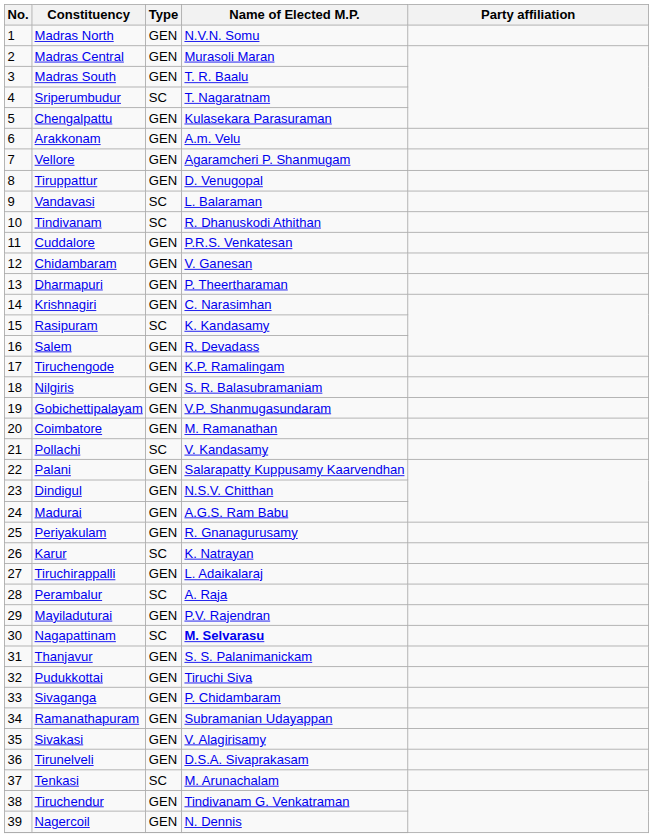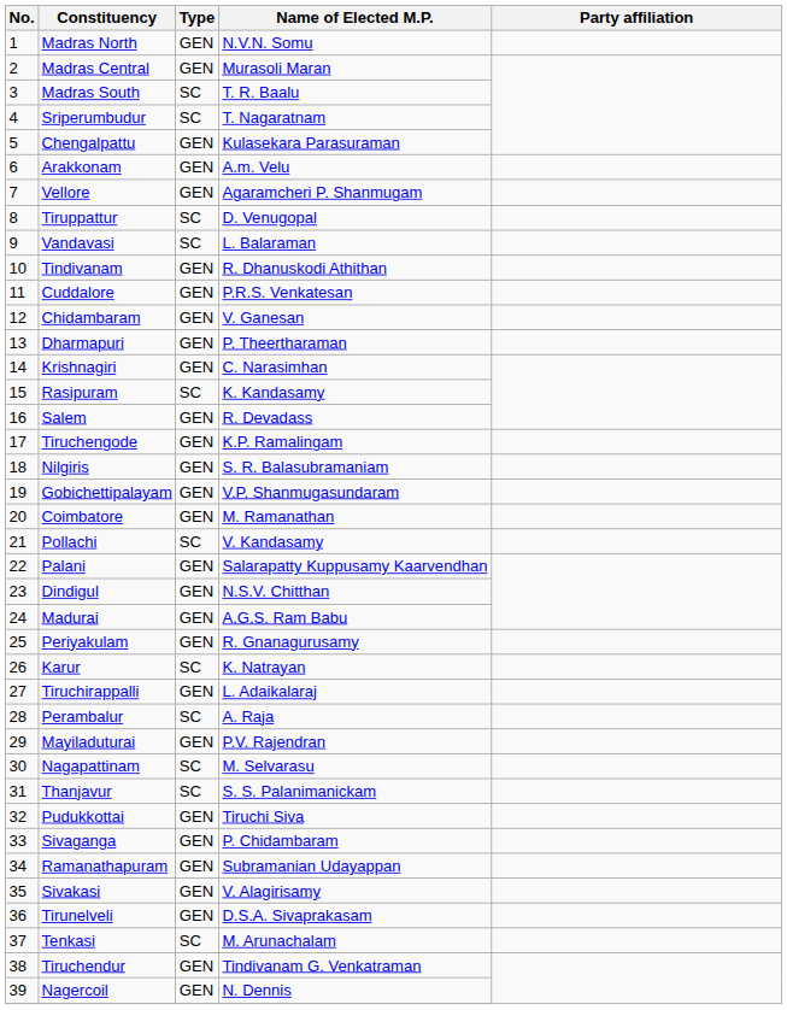Madras South | Type: GEN -> SC
Tiruppattur | Type: GEN -> SC
Tindivanam | Type: SC -> GEN
Nagapattinam | Name of Elected M.P.: bold -> normal
Thanjavur | Type: GEN -> SC
